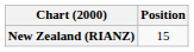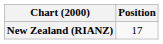New Zealand (RIANZ) | Position: 15 -> 17
